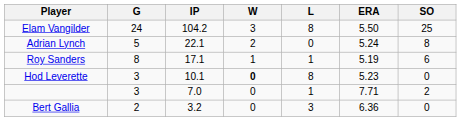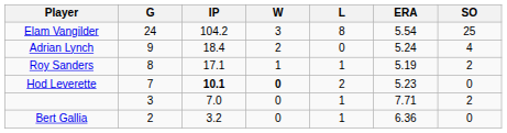Elam Vangilder | ERA: 5.50 -> 5.54
Adrian Lynch | G: 5 -> 9
Adrian Lynch | IP: 22.1 -> 18.4
Adrian Lynch | SO: 8 -> 4
Roy Sanders | SO: 6 -> 2
Hod Leverette | G: 3 -> 7
Hod Leverette | IP: normal -> bold
Hod Leverette | L: 8 -> 2
Bert Gallia | L: 3 -> 1
